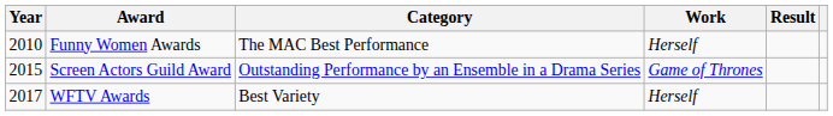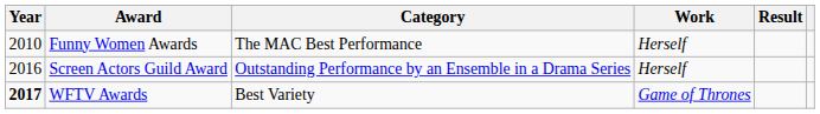Screen Actors Guild Award | Year: 2015 -> 2016
Screen Actors Guild Award | Work: Game of Thrones -> Herself
WFTV Awards | Year: normal -> bold
WFTV Awards | Work: Herself -> Game of Thrones
